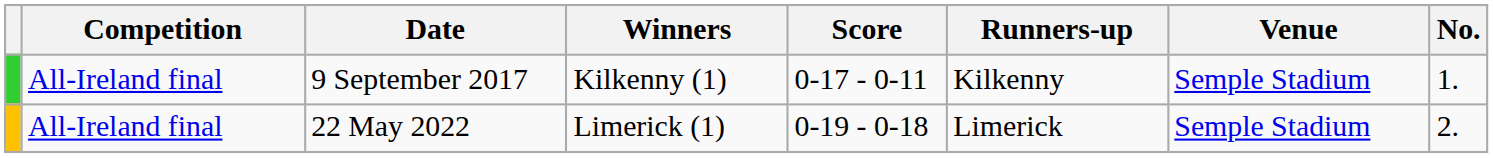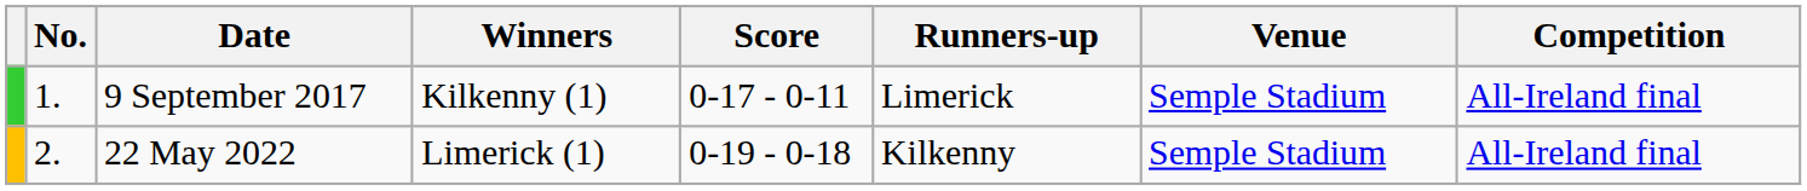columns swapped: No. <-> Competition
9 September 2017 | Runners-up: Kilkenny -> Limerick
22 May 2022 | Runners-up: Limerick -> Kilkenny
